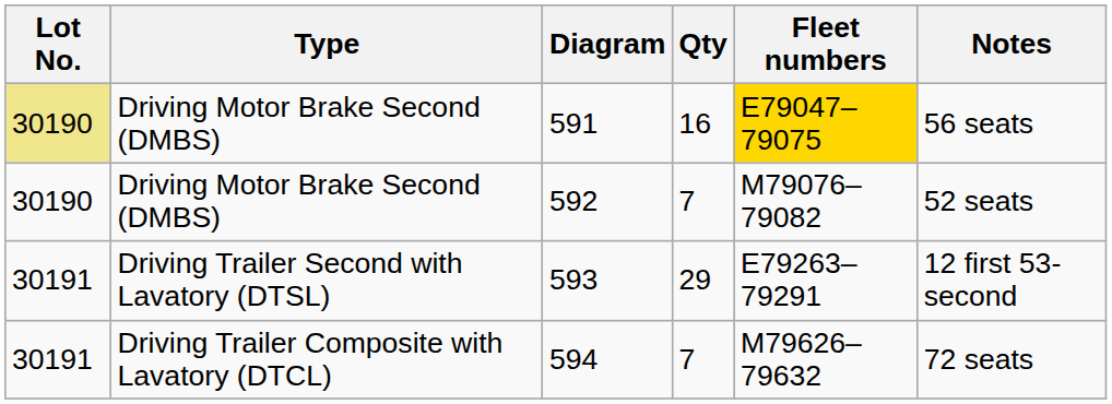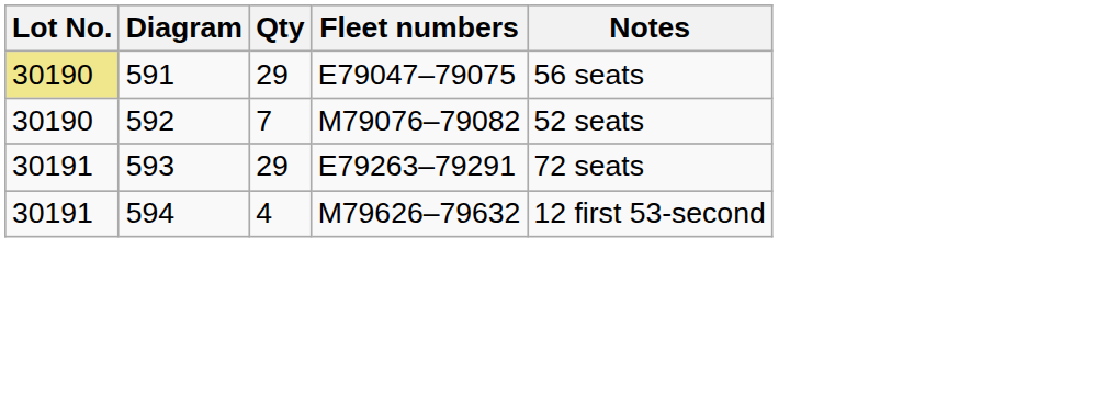- column: Type | Driving Motor Brake Second (DMBS) | Driving Motor Brake Second (DMBS) | Driving Trailer Second with Lavatory (DTSL) | Driving Trailer Composite with Lavatory (DTCL)
591 | Qty: 16 -> 29
591 | Fleet numbers: gold background -> no background
593 | Notes: 12 first 53-second -> 72 seats
594 | Qty: 7 -> 4
594 | Notes: 72 seats -> 12 first 53-second
